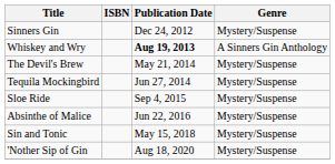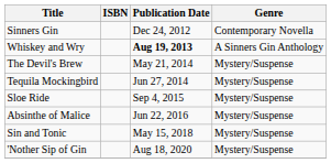Sinners Gin | Genre: Mystery/Suspense -> Contemporary Novella
